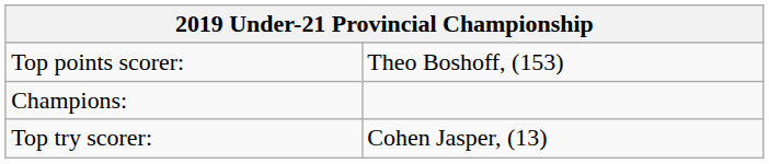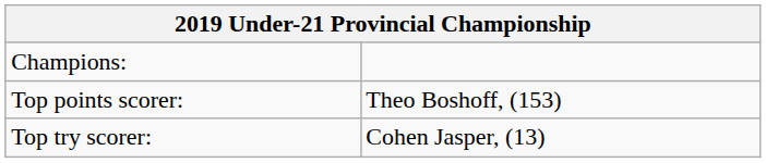rows swapped: Champions: <-> Top points scorer:
